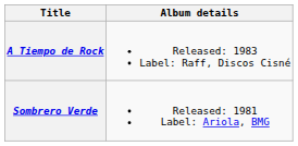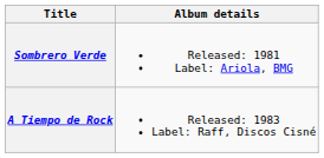rows swapped: Sombrero Verde <-> A Tiempo de Rock
